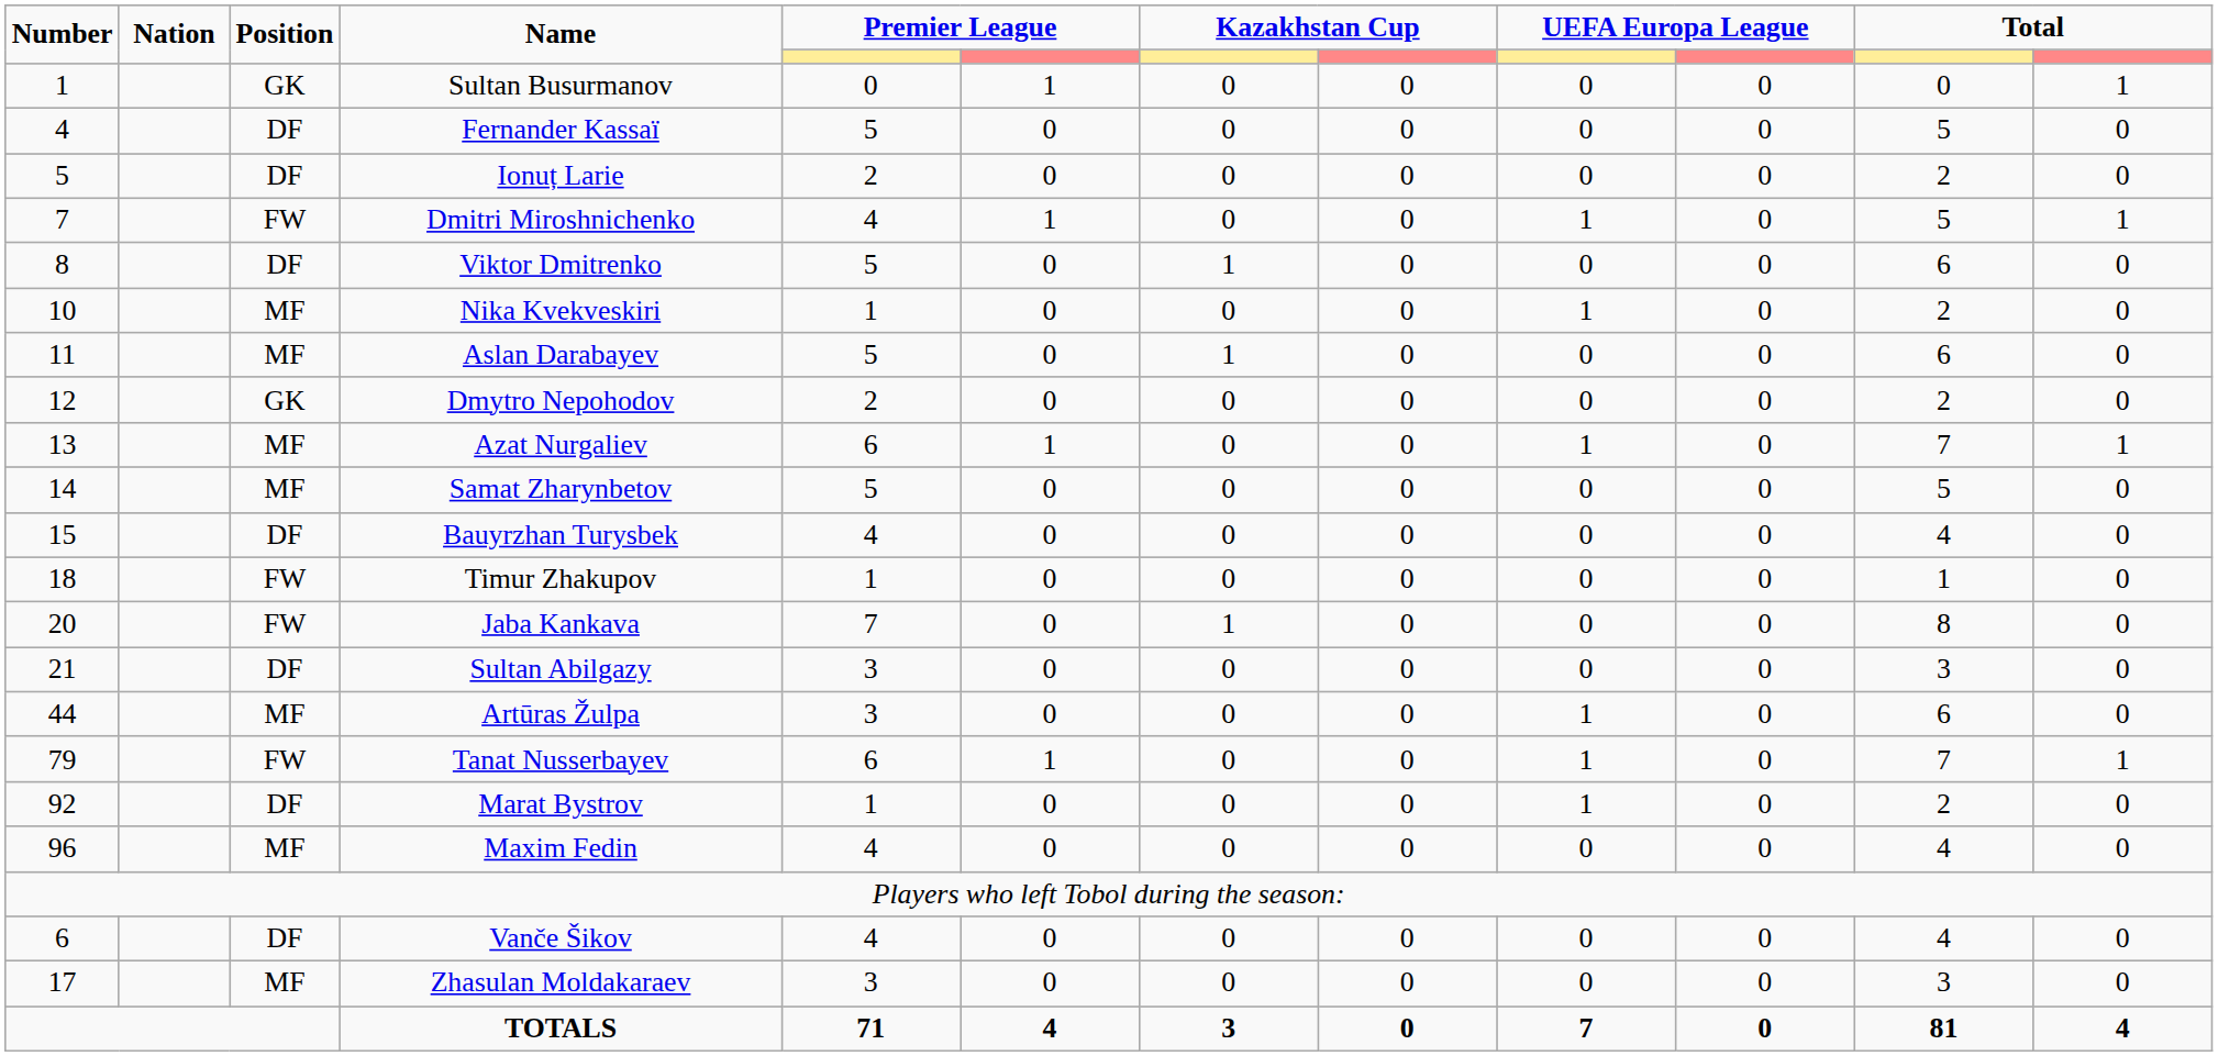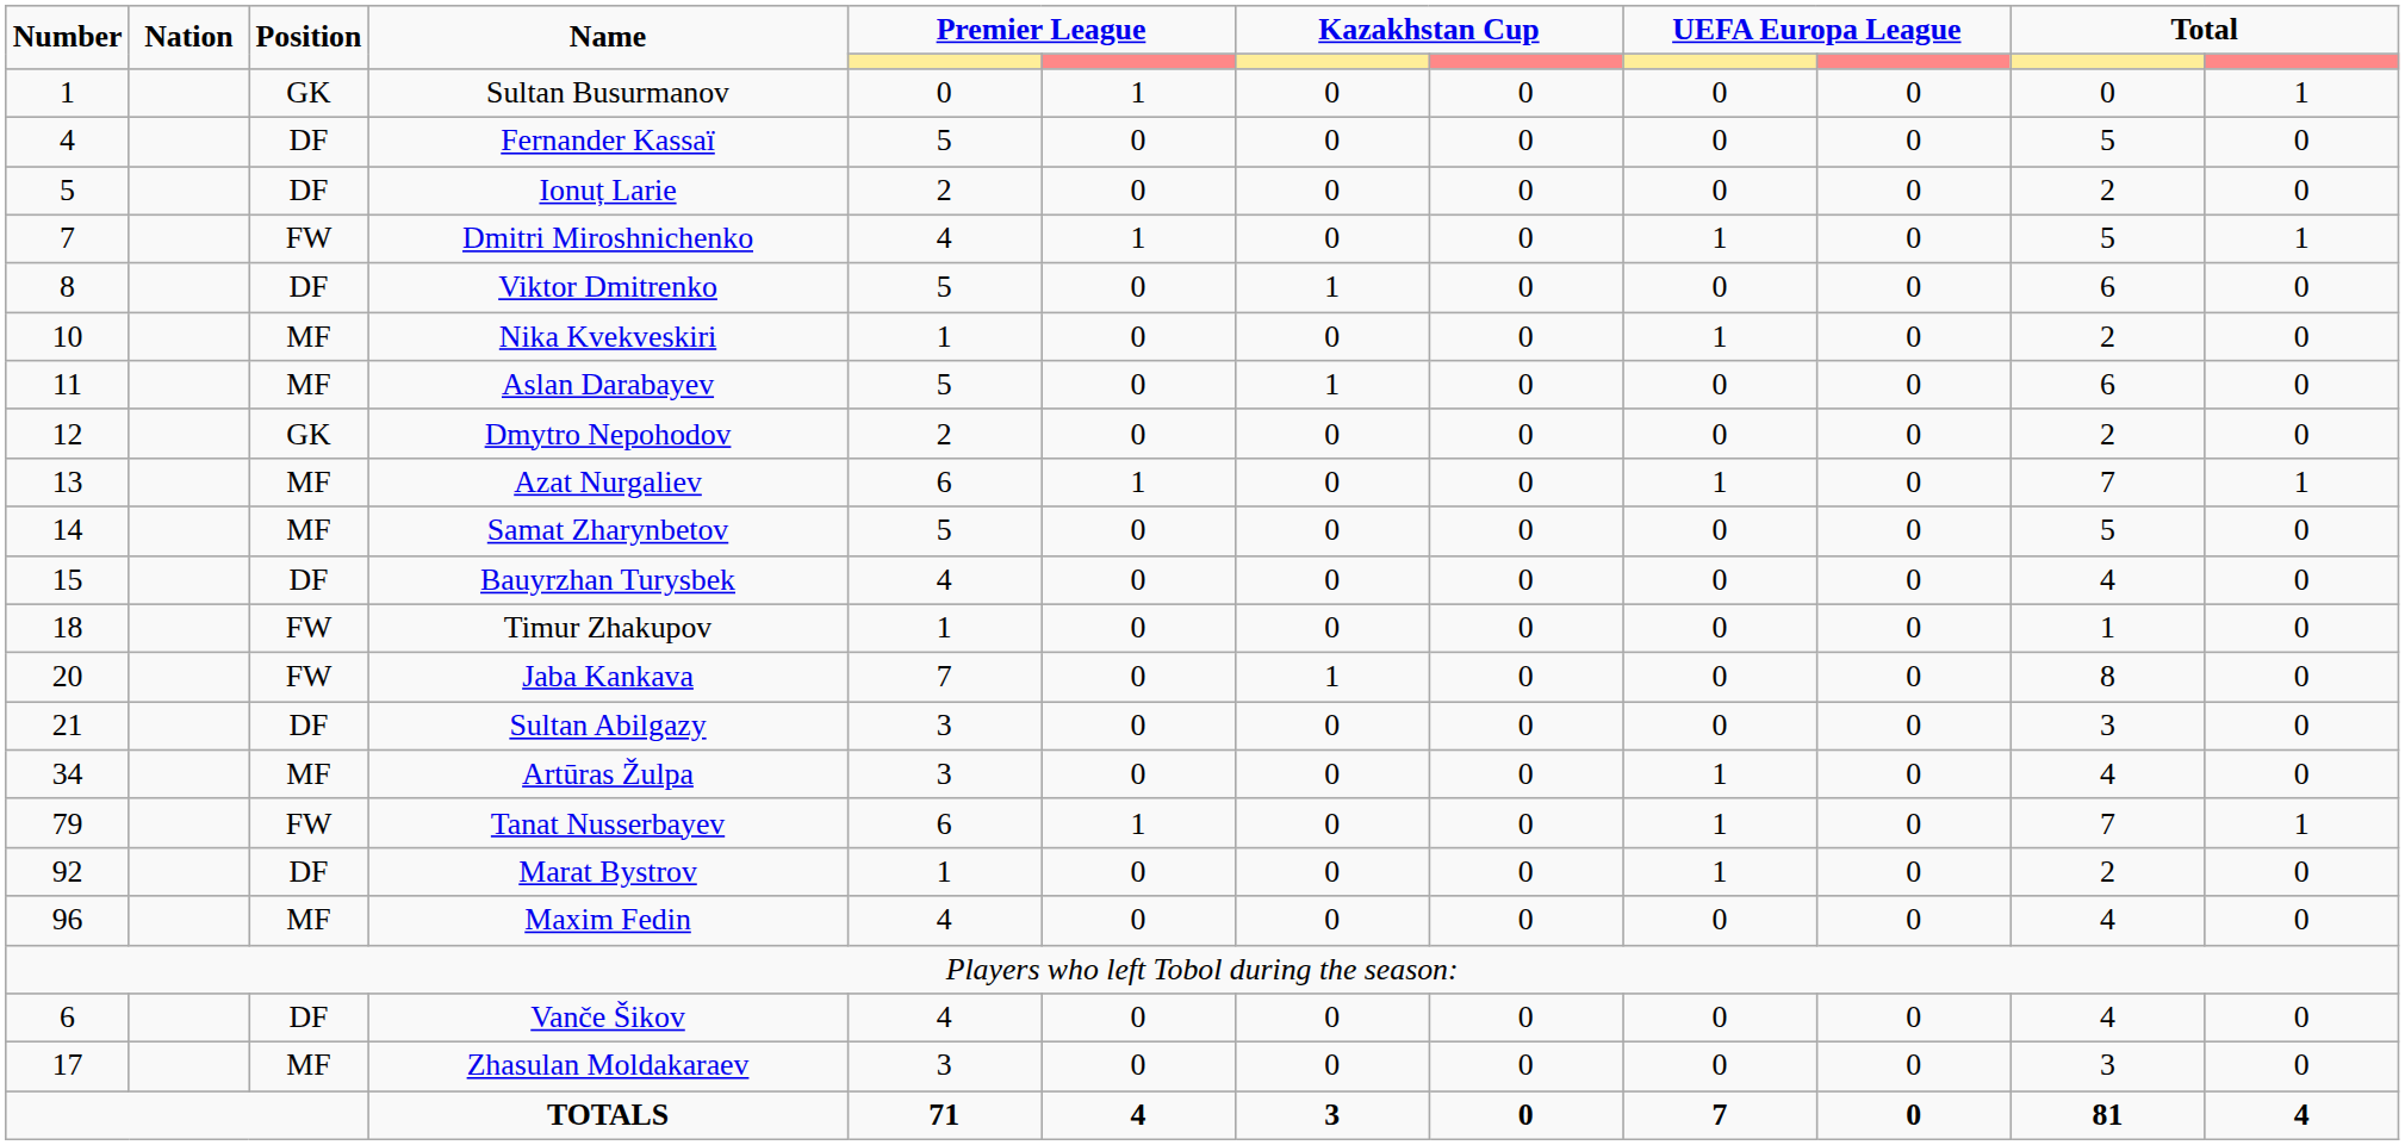Artūras Žulpa | Number: 44 -> 34
Artūras Žulpa | column 11: 6 -> 4
